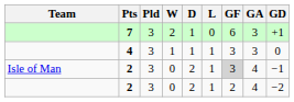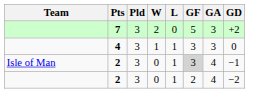- column: D | 1 | 1 | 2 | 2
7 | GF: 6 -> 5
7 | GD: +1 -> +2
